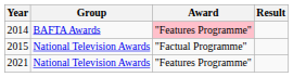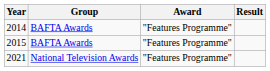2014 | Award: pink background -> no background
2015 | Group: National Television Awards -> BAFTA Awards
2015 | Award: "Factual Programme" -> "Features Programme"
